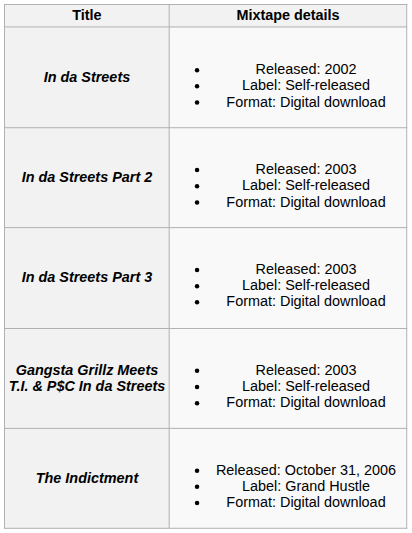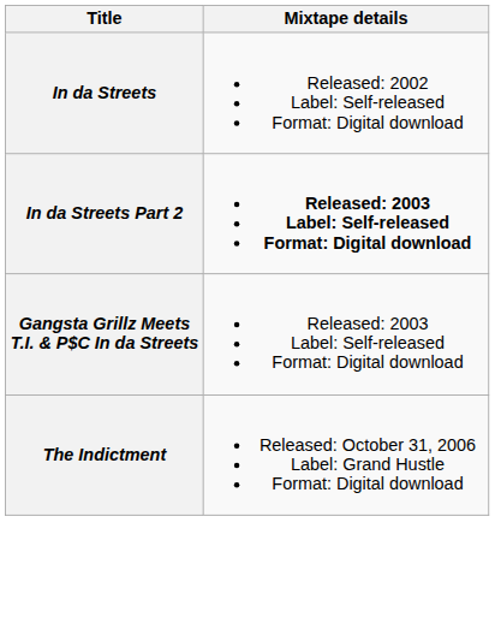In da Streets Part 2 | Mixtape details: normal -> bold
- row: In da Streets Part 3 | Released: 2003 Label: Self-released Format: Digital download
